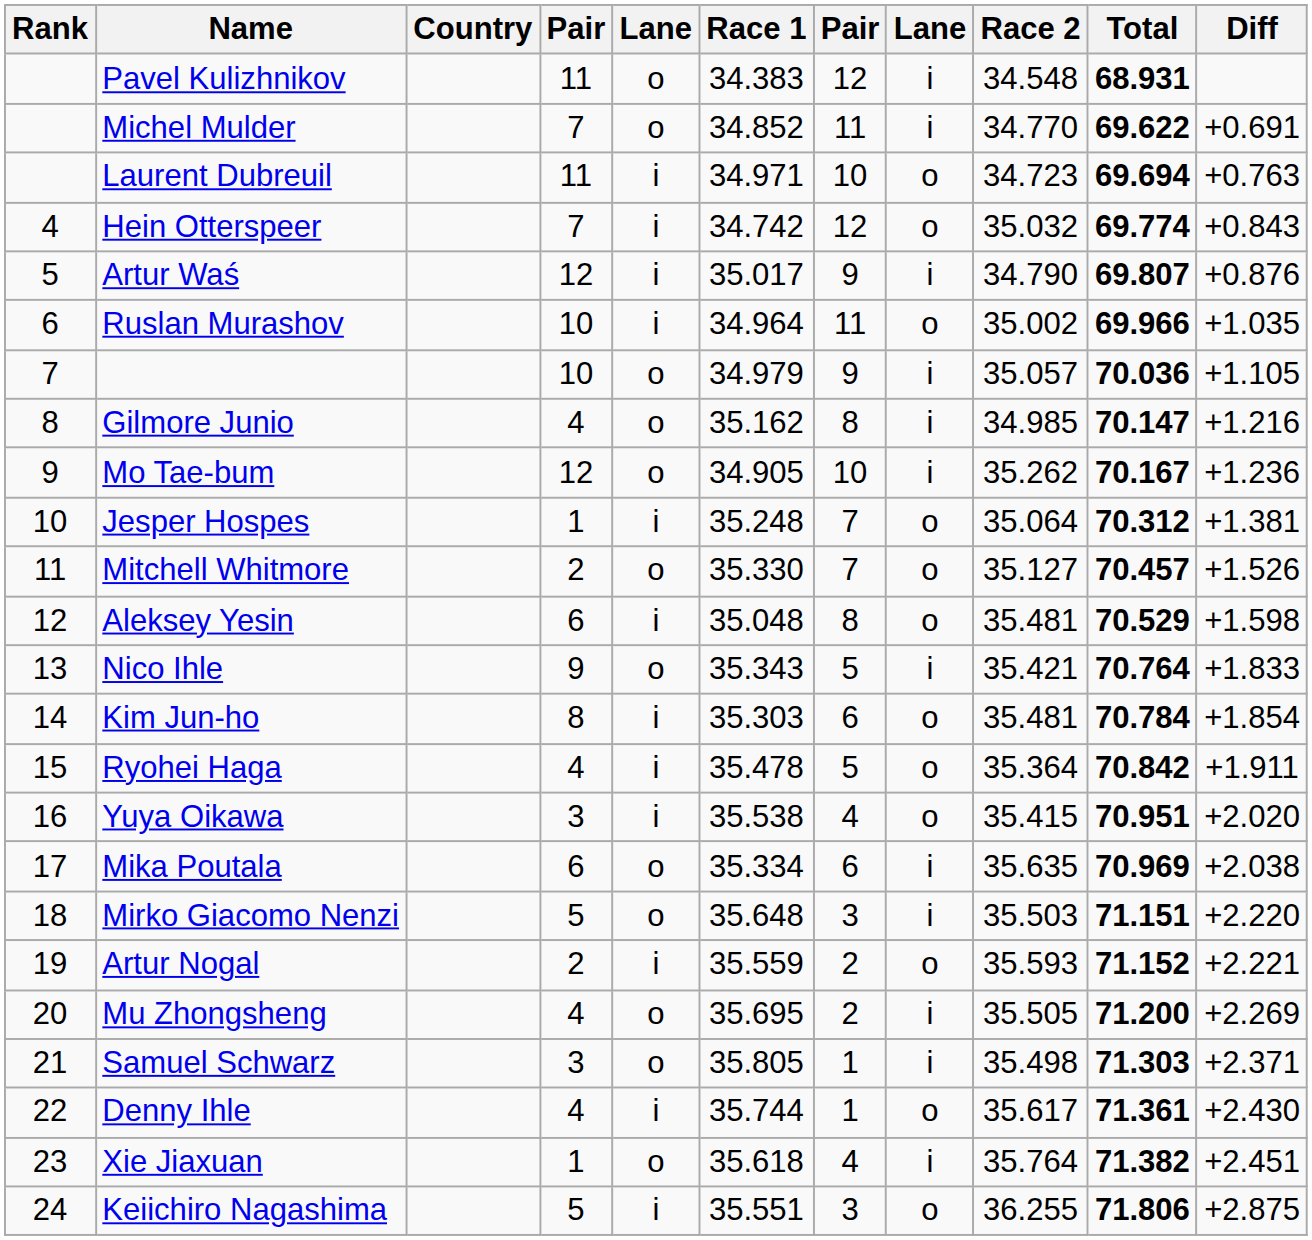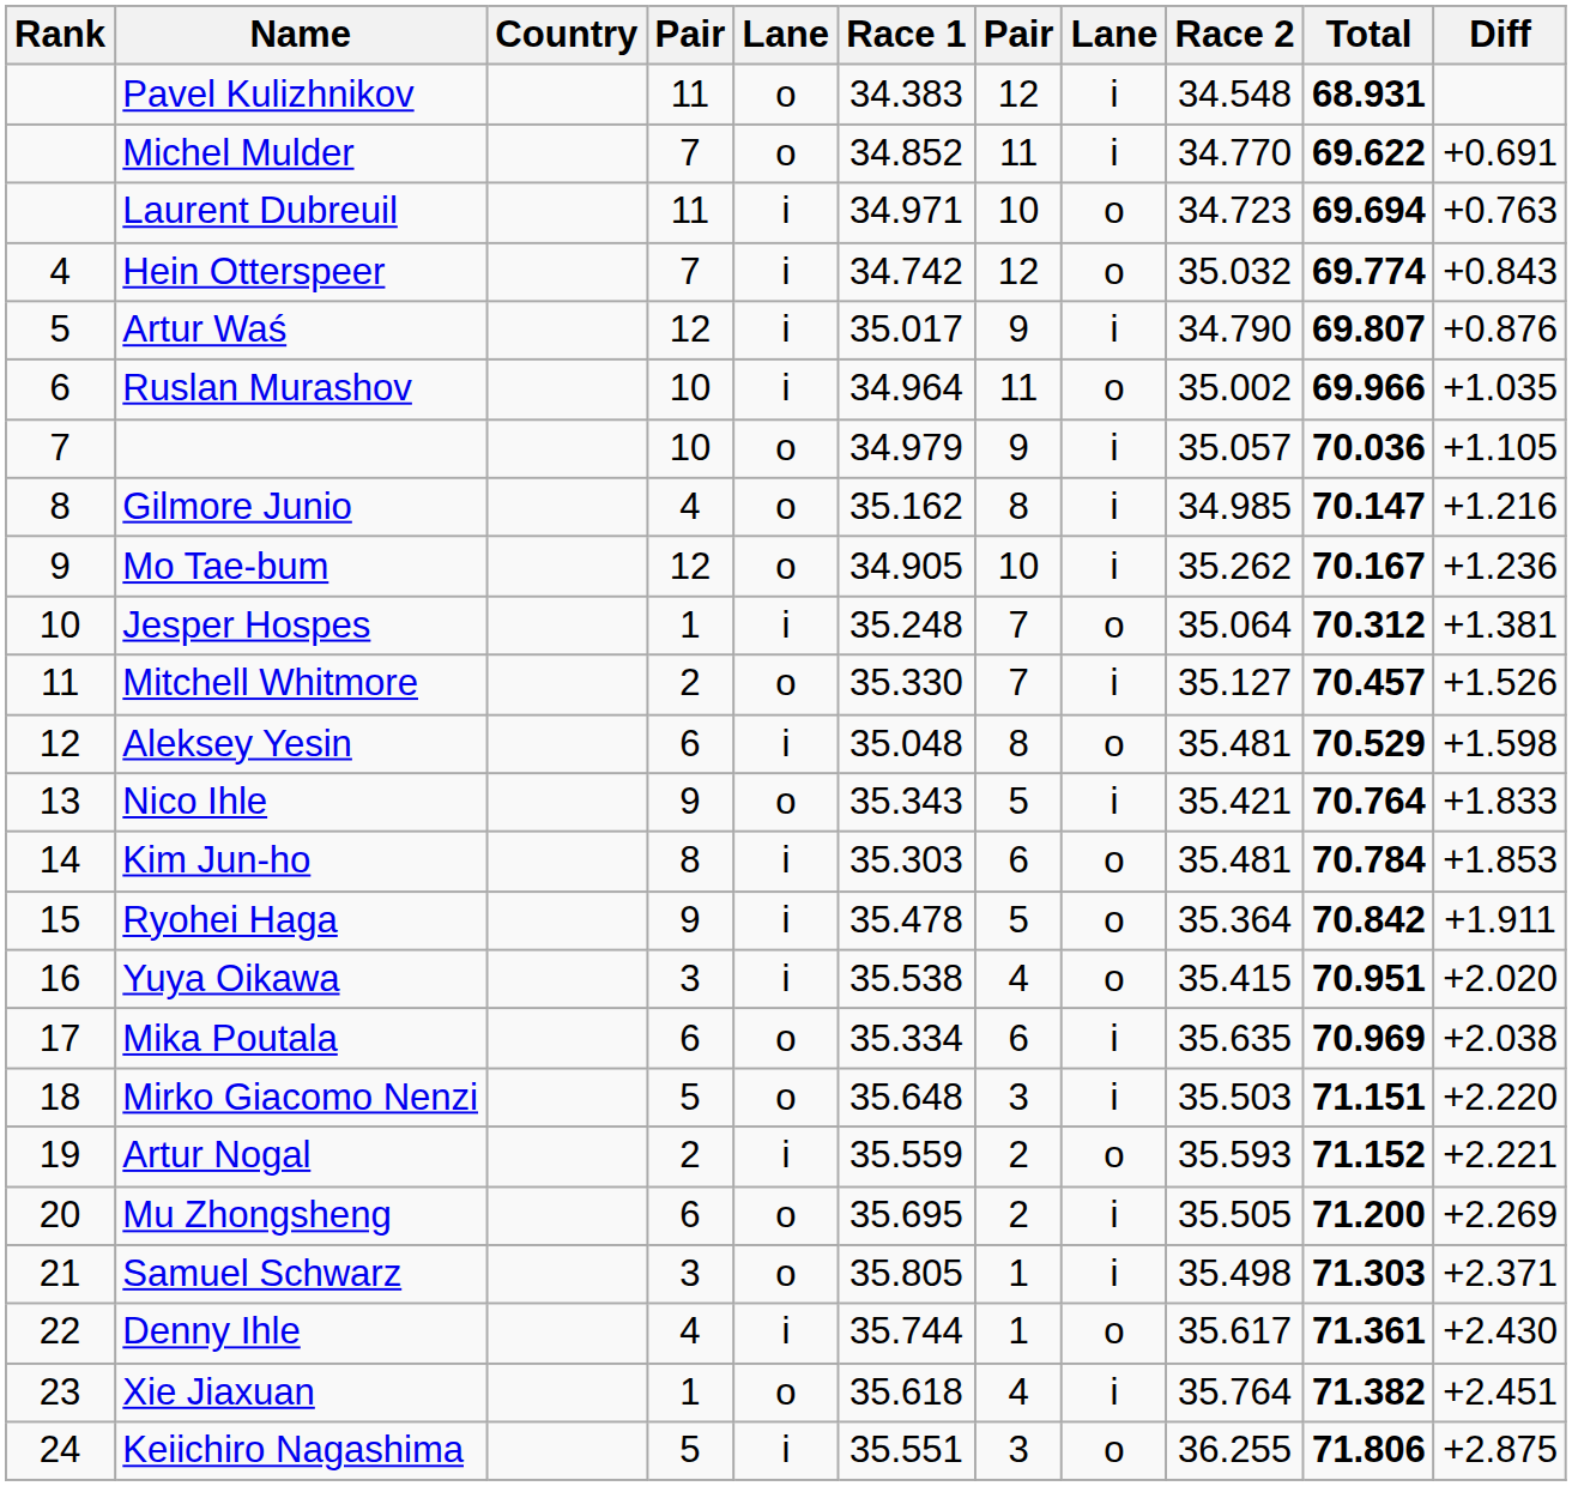Mitchell Whitmore | column 8: o -> i
Kim Jun-ho | Diff: +1.854 -> +1.853
Ryohei Haga | column 4: 4 -> 9
Mu Zhongsheng | column 4: 4 -> 6
